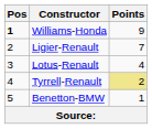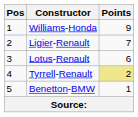Williams-Honda | Pos: bold -> normal
Lotus-Renault | Points: 4 -> 6
